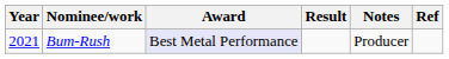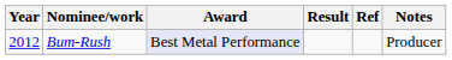columns swapped: Notes <-> Ref
Bum-Rush | Year: 2021 -> 2012
